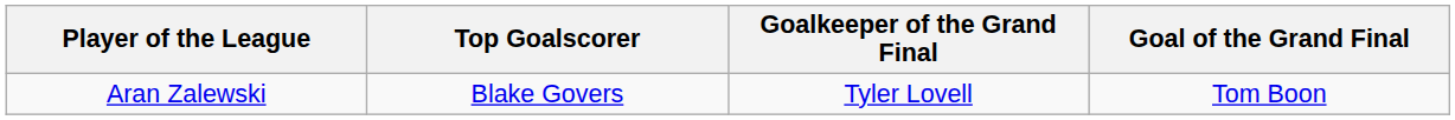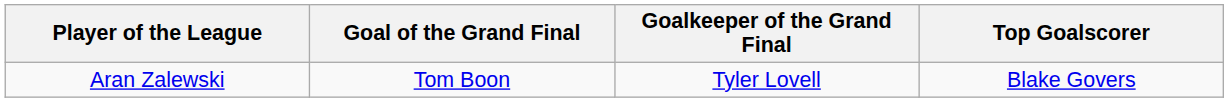columns swapped: Top Goalscorer <-> Goal of the Grand Final
